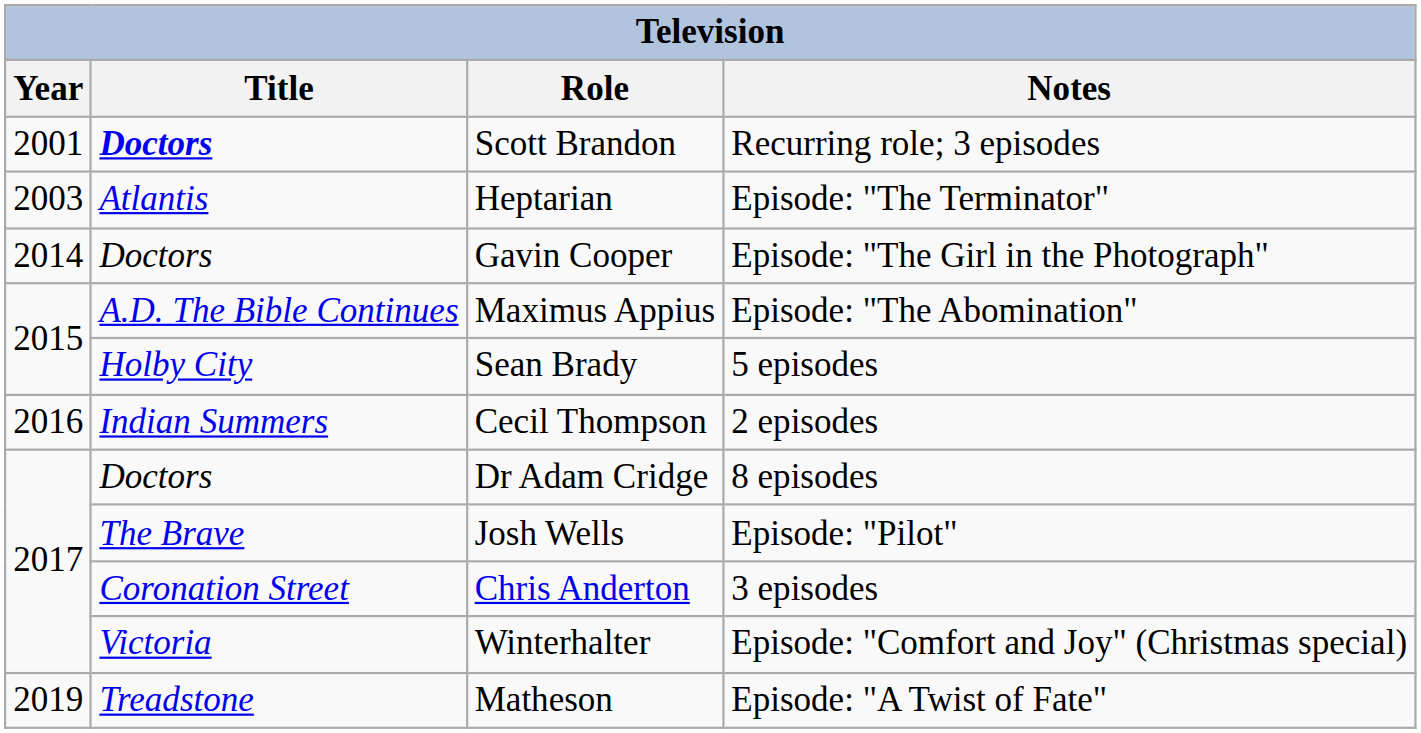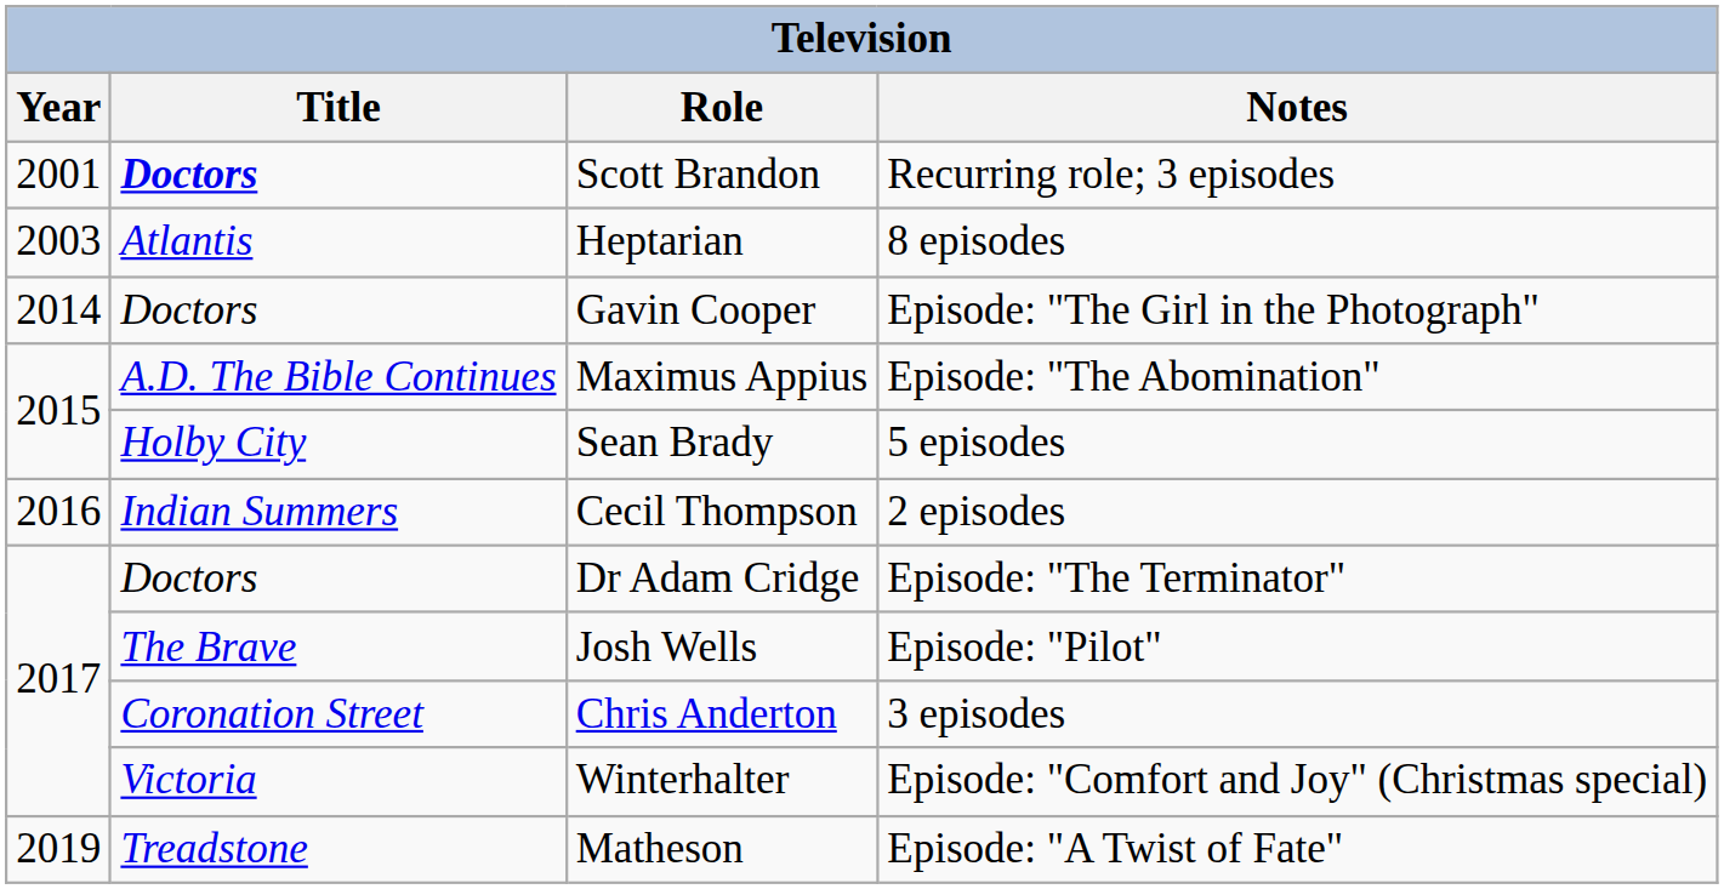Heptarian | Notes: Episode: "The Terminator" -> 8 episodes
Dr Adam Cridge | Notes: 8 episodes -> Episode: "The Terminator"
